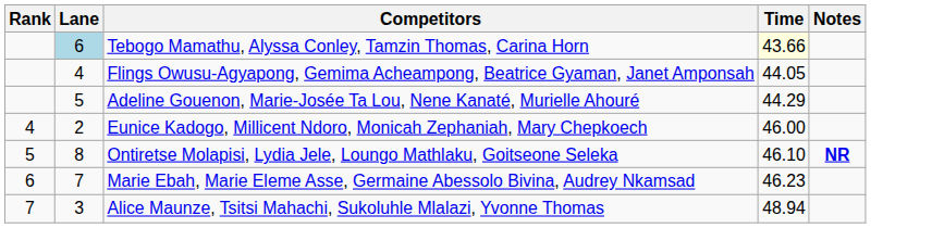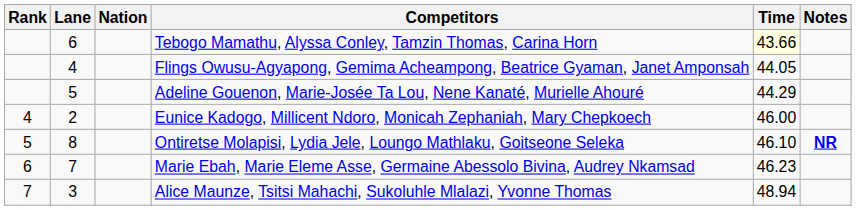+ column: Nation
Tebogo Mamathu, Alyssa Conley, Tamzin Thomas, Carina Horn | Lane: lightblue background -> no background
